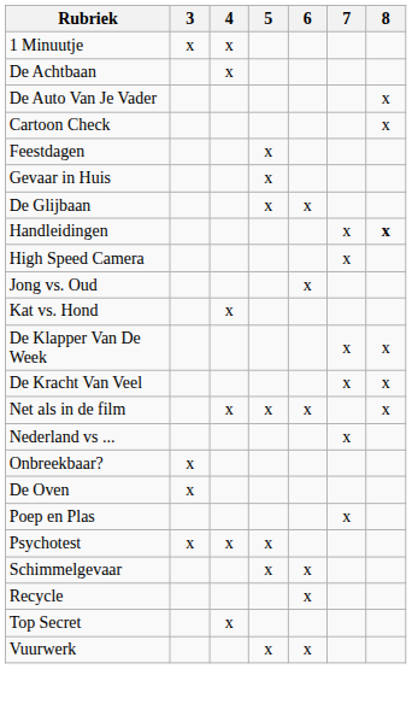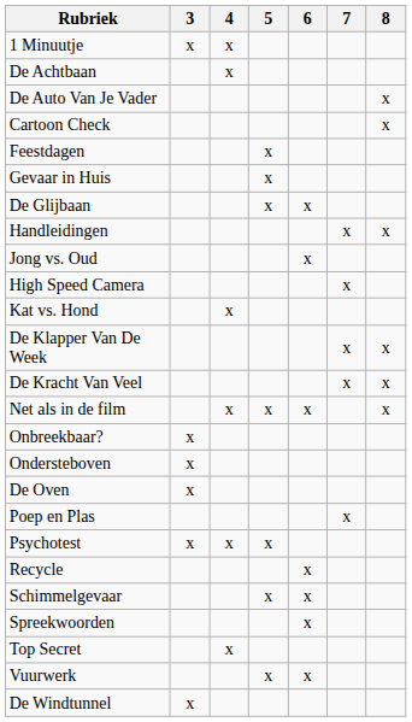Handleidingen | 8: bold -> normal
rows swapped: High Speed Camera <-> Jong vs. Oud
- row: Nederland vs ... | x
+ row: Ondersteboven | x
rows swapped: Recycle <-> Schimmelgevaar
+ row: Spreekwoorden | x
+ row: De Windtunnel | x
